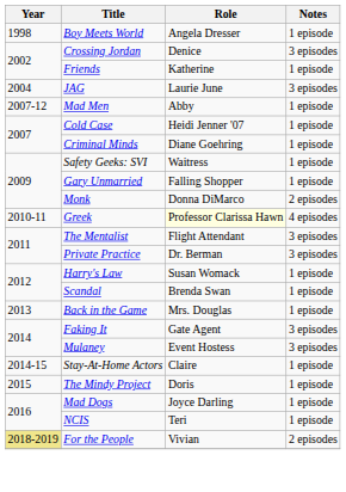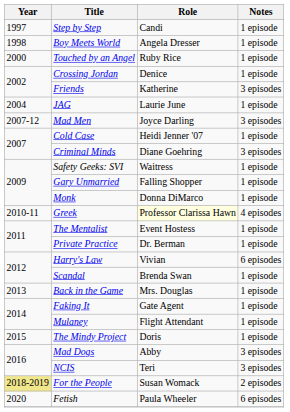+ row: 1997 | Step by Step | Candi | 1 episode
+ row: 2000 | Touched by an Angel | Ruby Rice | 1 episode
Crossing Jordan | Notes: 3 episodes -> 1 episode
Friends | Notes: 1 episode -> 3 episodes
JAG | Notes: 3 episodes -> 1 episode
Mad Men | Role: Abby -> Joyce Darling
Mad Men | Notes: 1 episode -> 3 episodes
Criminal Minds | Notes: 1 episode -> 3 episodes
Monk | Notes: 2 episodes -> 1 episode
The Mentalist | Role: Flight Attendant -> Event Hostess
The Mentalist | Notes: 3 episodes -> 1 episode
Private Practice | Notes: 3 episodes -> 1 episode
Harry's Law | Role: Susan Womack -> Vivian
Harry's Law | Notes: 1 episode -> 6 episodes
Faking It | Notes: 3 episodes -> 1 episode
Mulaney | Role: Event Hostess -> Flight Attendant
Mulaney | Notes: 3 episodes -> 1 episode
- row: 2014-15 | Stay-At-Home Actors | Claire | 1 episode
Mad Dogs | Role: Joyce Darling -> Abby
Mad Dogs | Notes: 1 episode -> 3 episodes
NCIS | Notes: 1 episode -> 3 episodes
For the People | Role: Vivian -> Susan Womack
+ row: 2020 | Fetish | Paula Wheeler | 6 episodes
